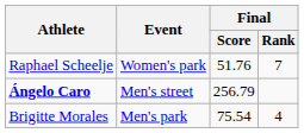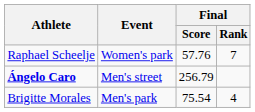Raphael Scheelje | Final / Score: 51.76 -> 57.76
